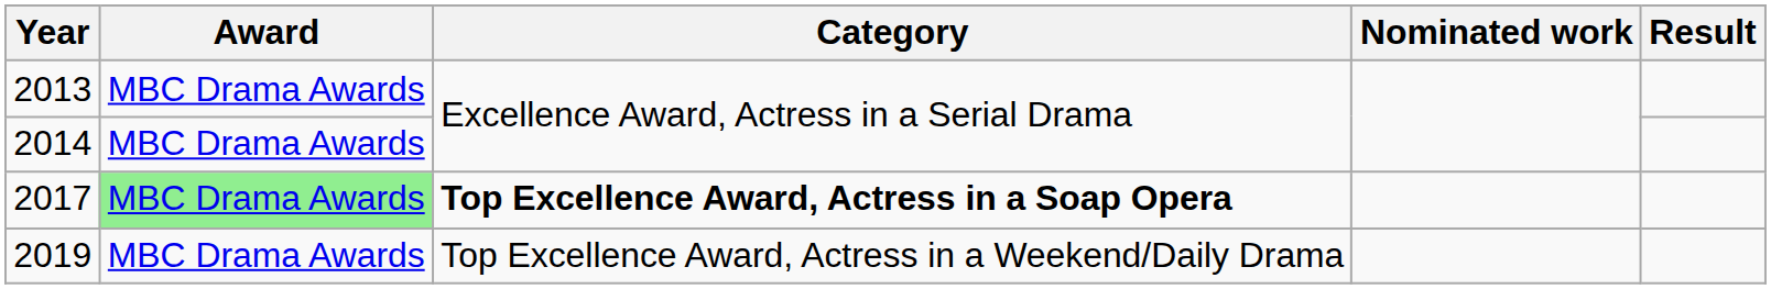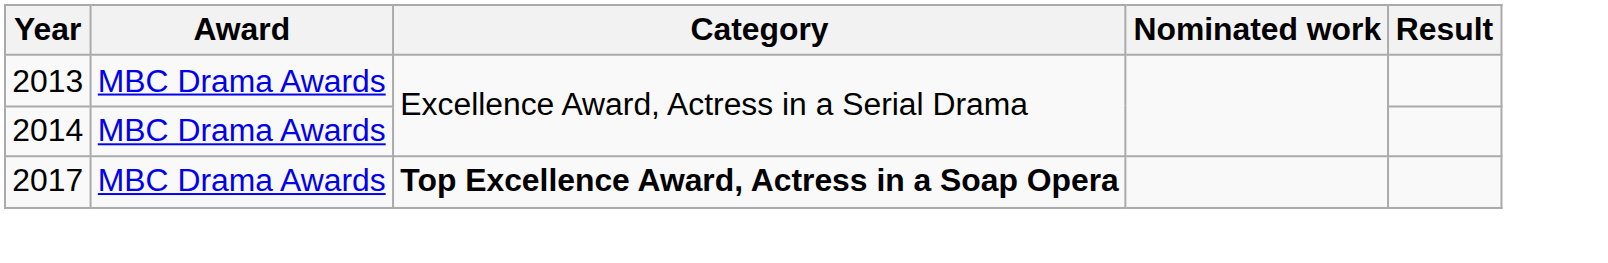2017 | Award: lightgreen background -> no background
- row: 2019 | MBC Drama Awards | Top Excellence Award, Actress in a Weekend/Daily Drama
